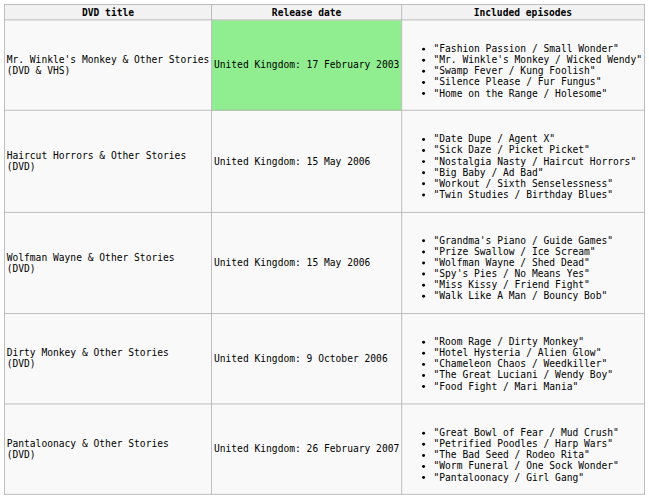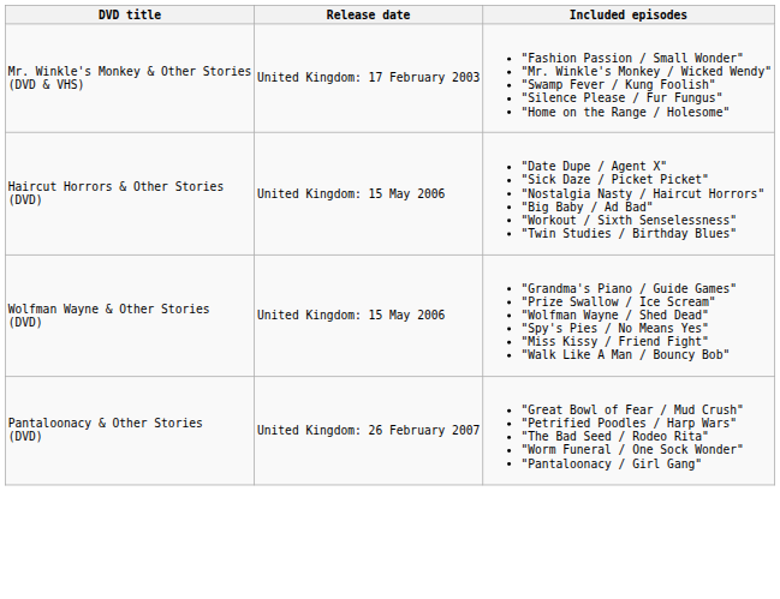Mr. Winkle's Monkey & Other Stories (DVD & VHS) | Release date: lightgreen background -> no background
- row: Dirty Monkey & Other Stories (DVD) | United Kingdom: 9 October 2006 | "Room Rage / Dirty Monkey" "Hotel Hysteria / Alien Glow" "Chameleon Chaos / Weedkiller" "The Great Luciani / Wendy Boy" "Food Fight / Mari Mania"
